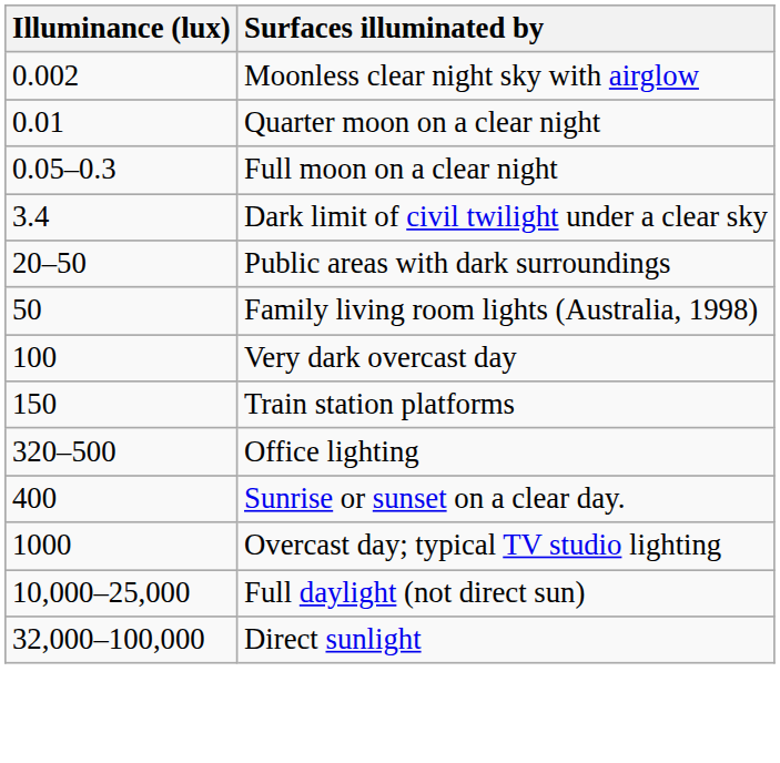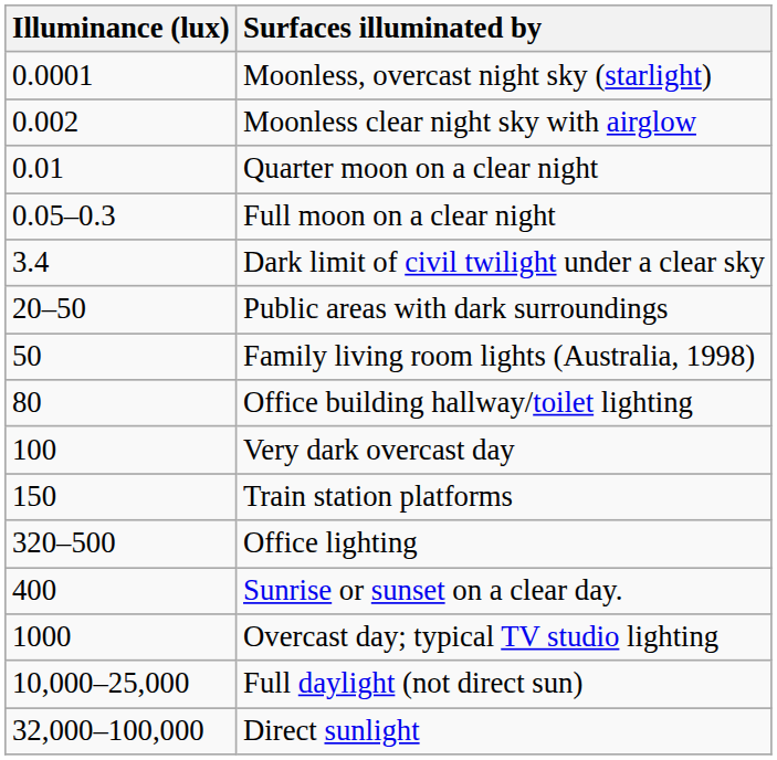+ row: 0.0001 | Moonless, overcast night sky (starlight)
+ row: 80 | Office building hallway/toilet lighting
